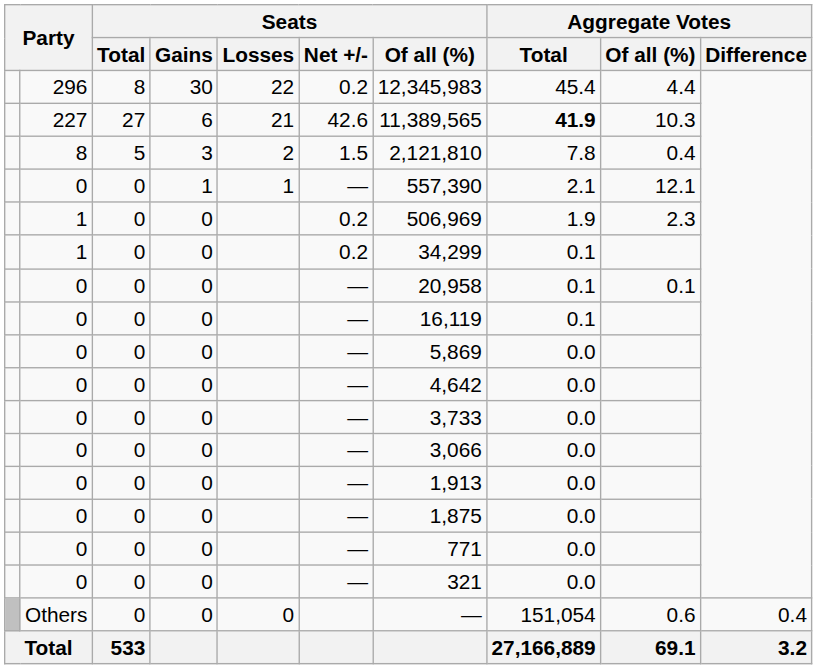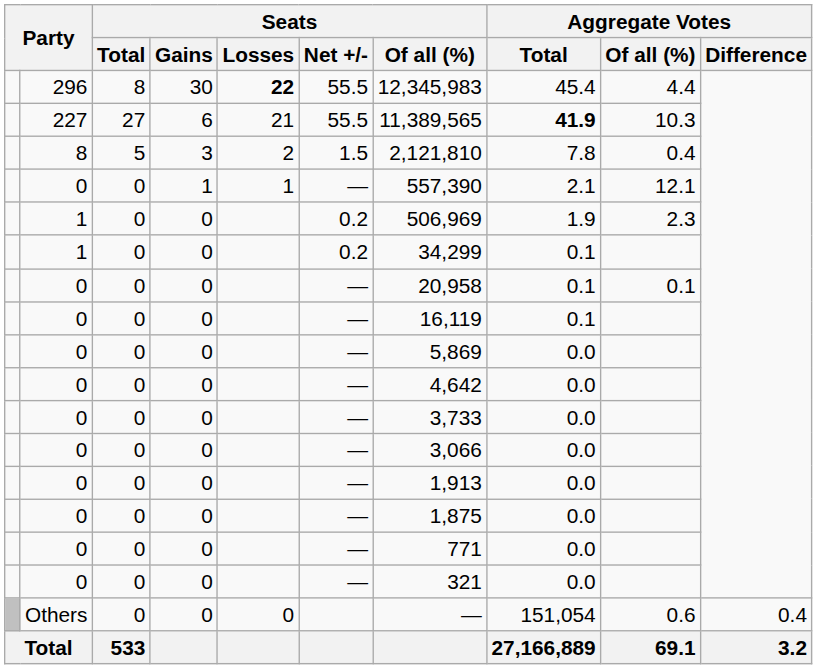296 | Seats / Losses: normal -> bold
296 | Seats / Net +/-: 0.2 -> 55.5
227 | Seats / Net +/-: 42.6 -> 55.5
